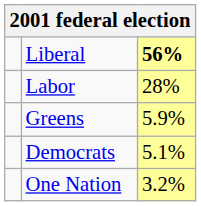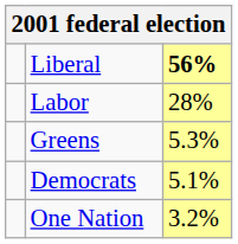Greens | column 3: 5.9% -> 5.3%
